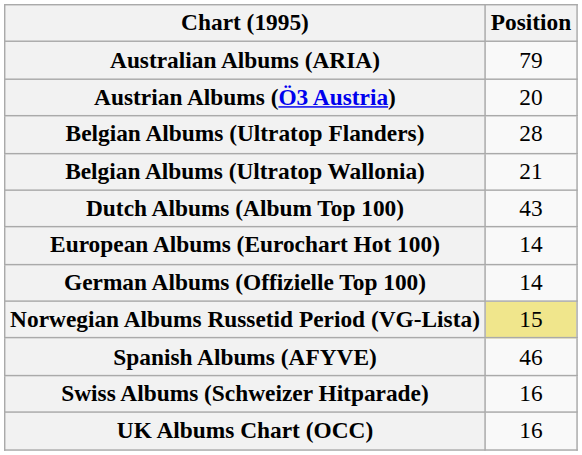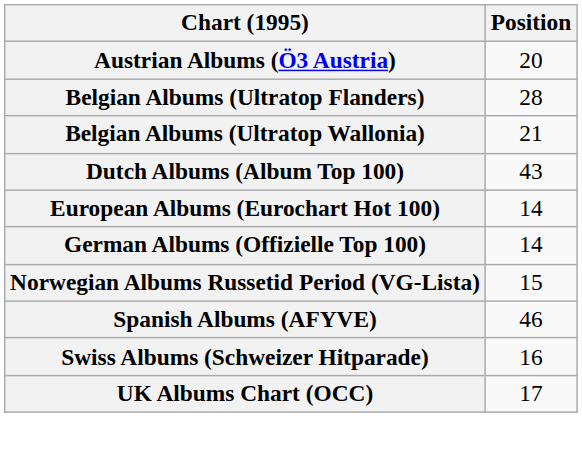- row: Australian Albums (ARIA) | 79
Norwegian Albums Russetid Period (VG-Lista) | Position: khaki background -> no background
UK Albums Chart (OCC) | Position: 16 -> 17
